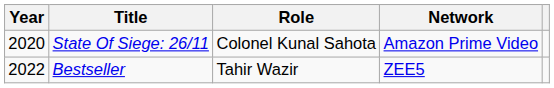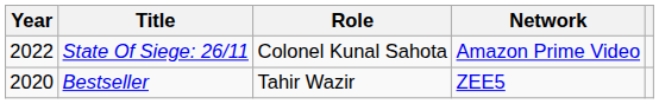State Of Siege: 26/11 | Year: 2020 -> 2022
Bestseller | Year: 2022 -> 2020
